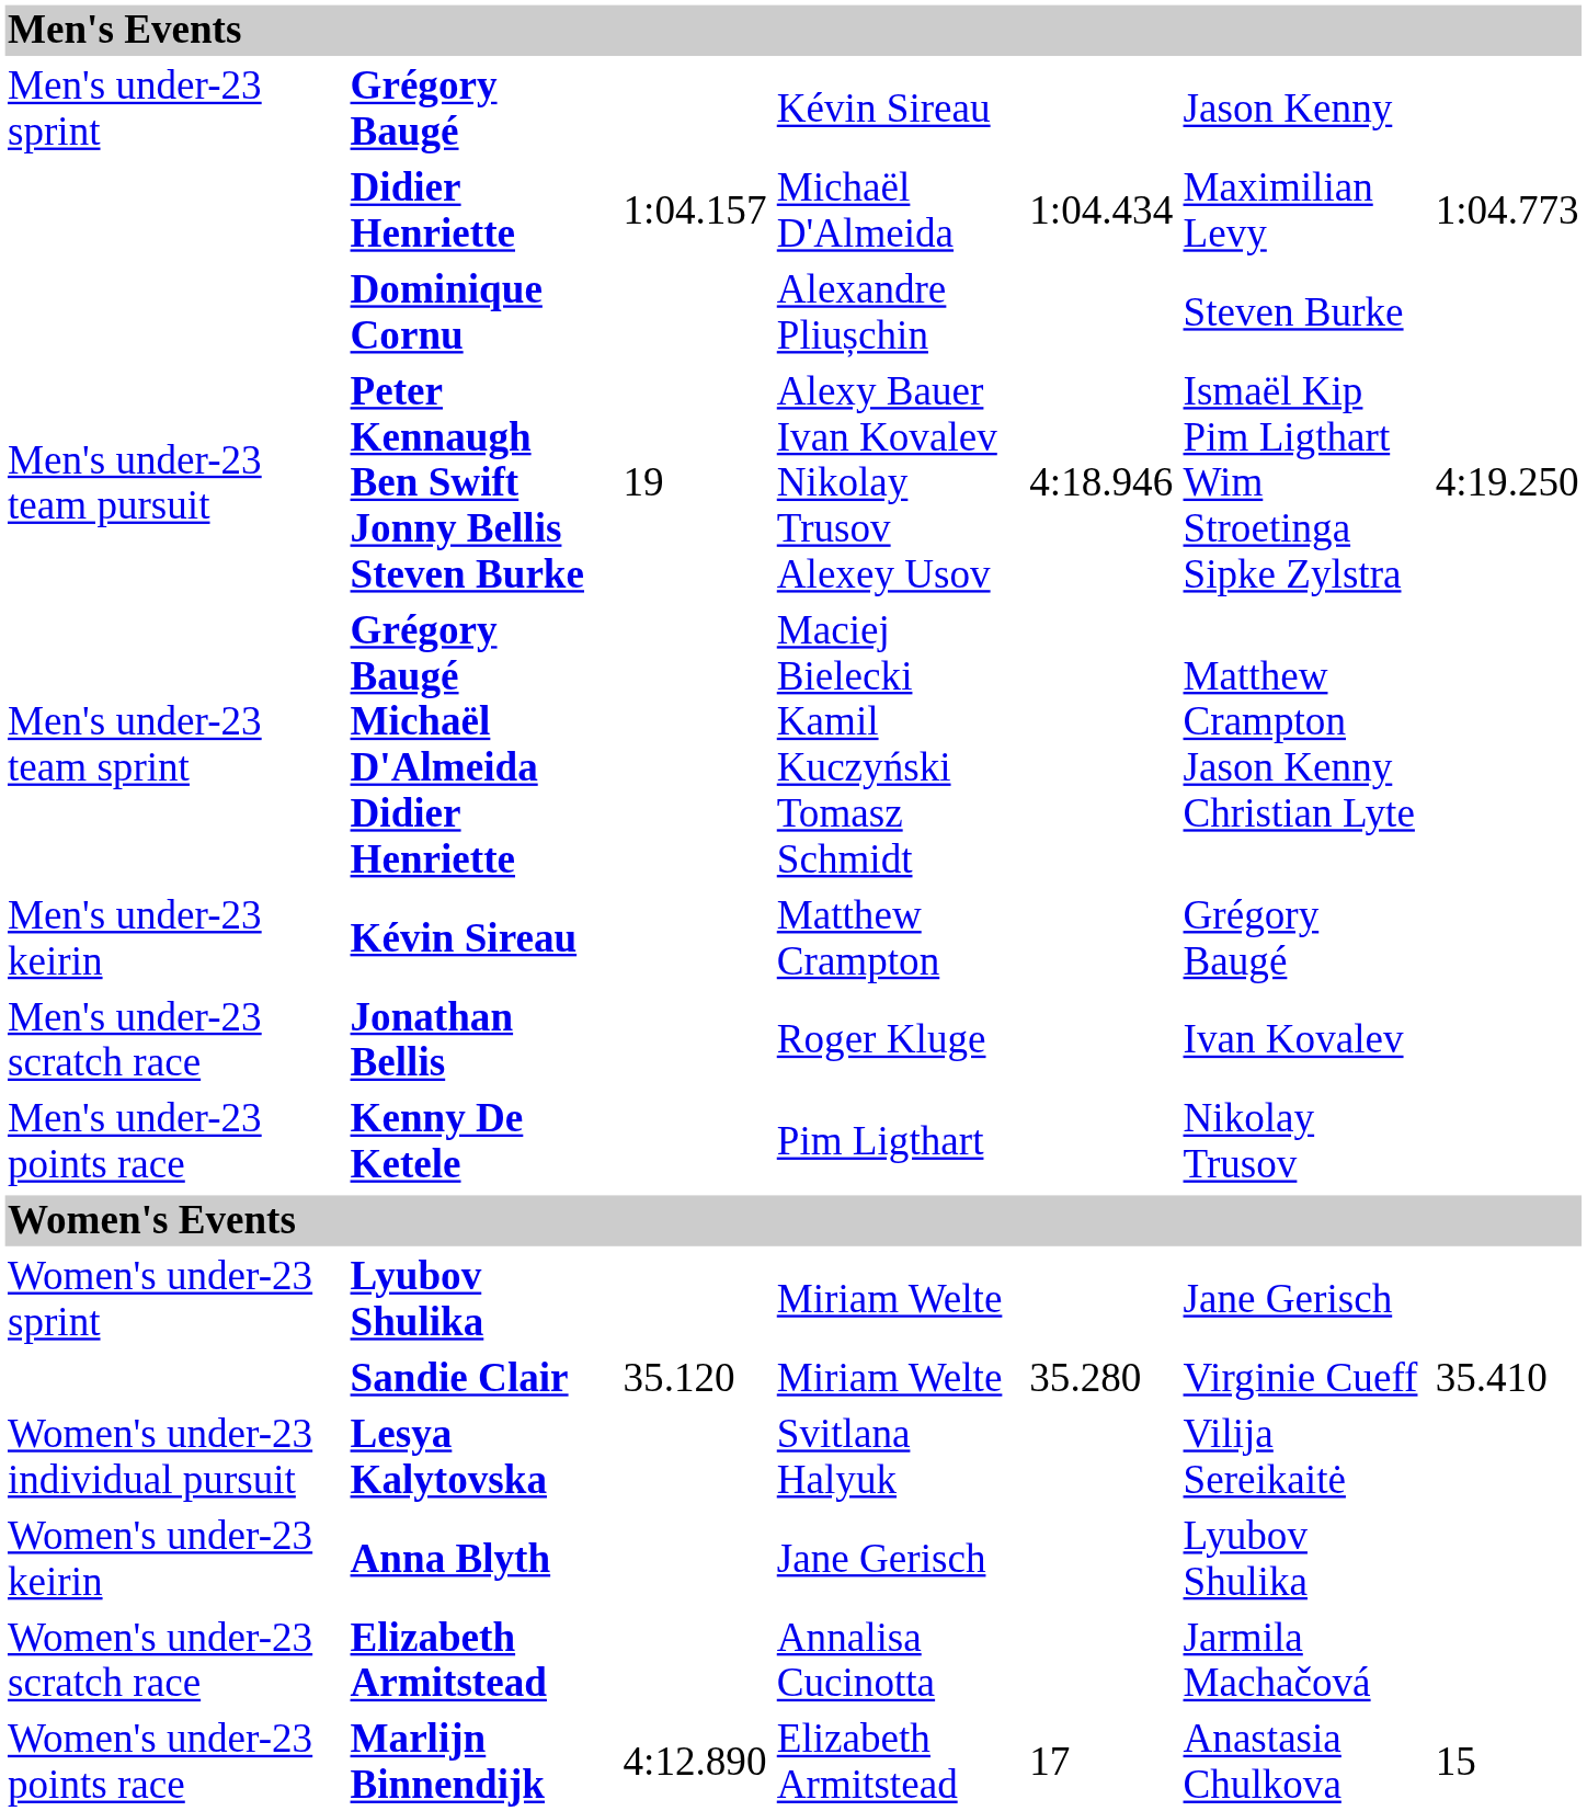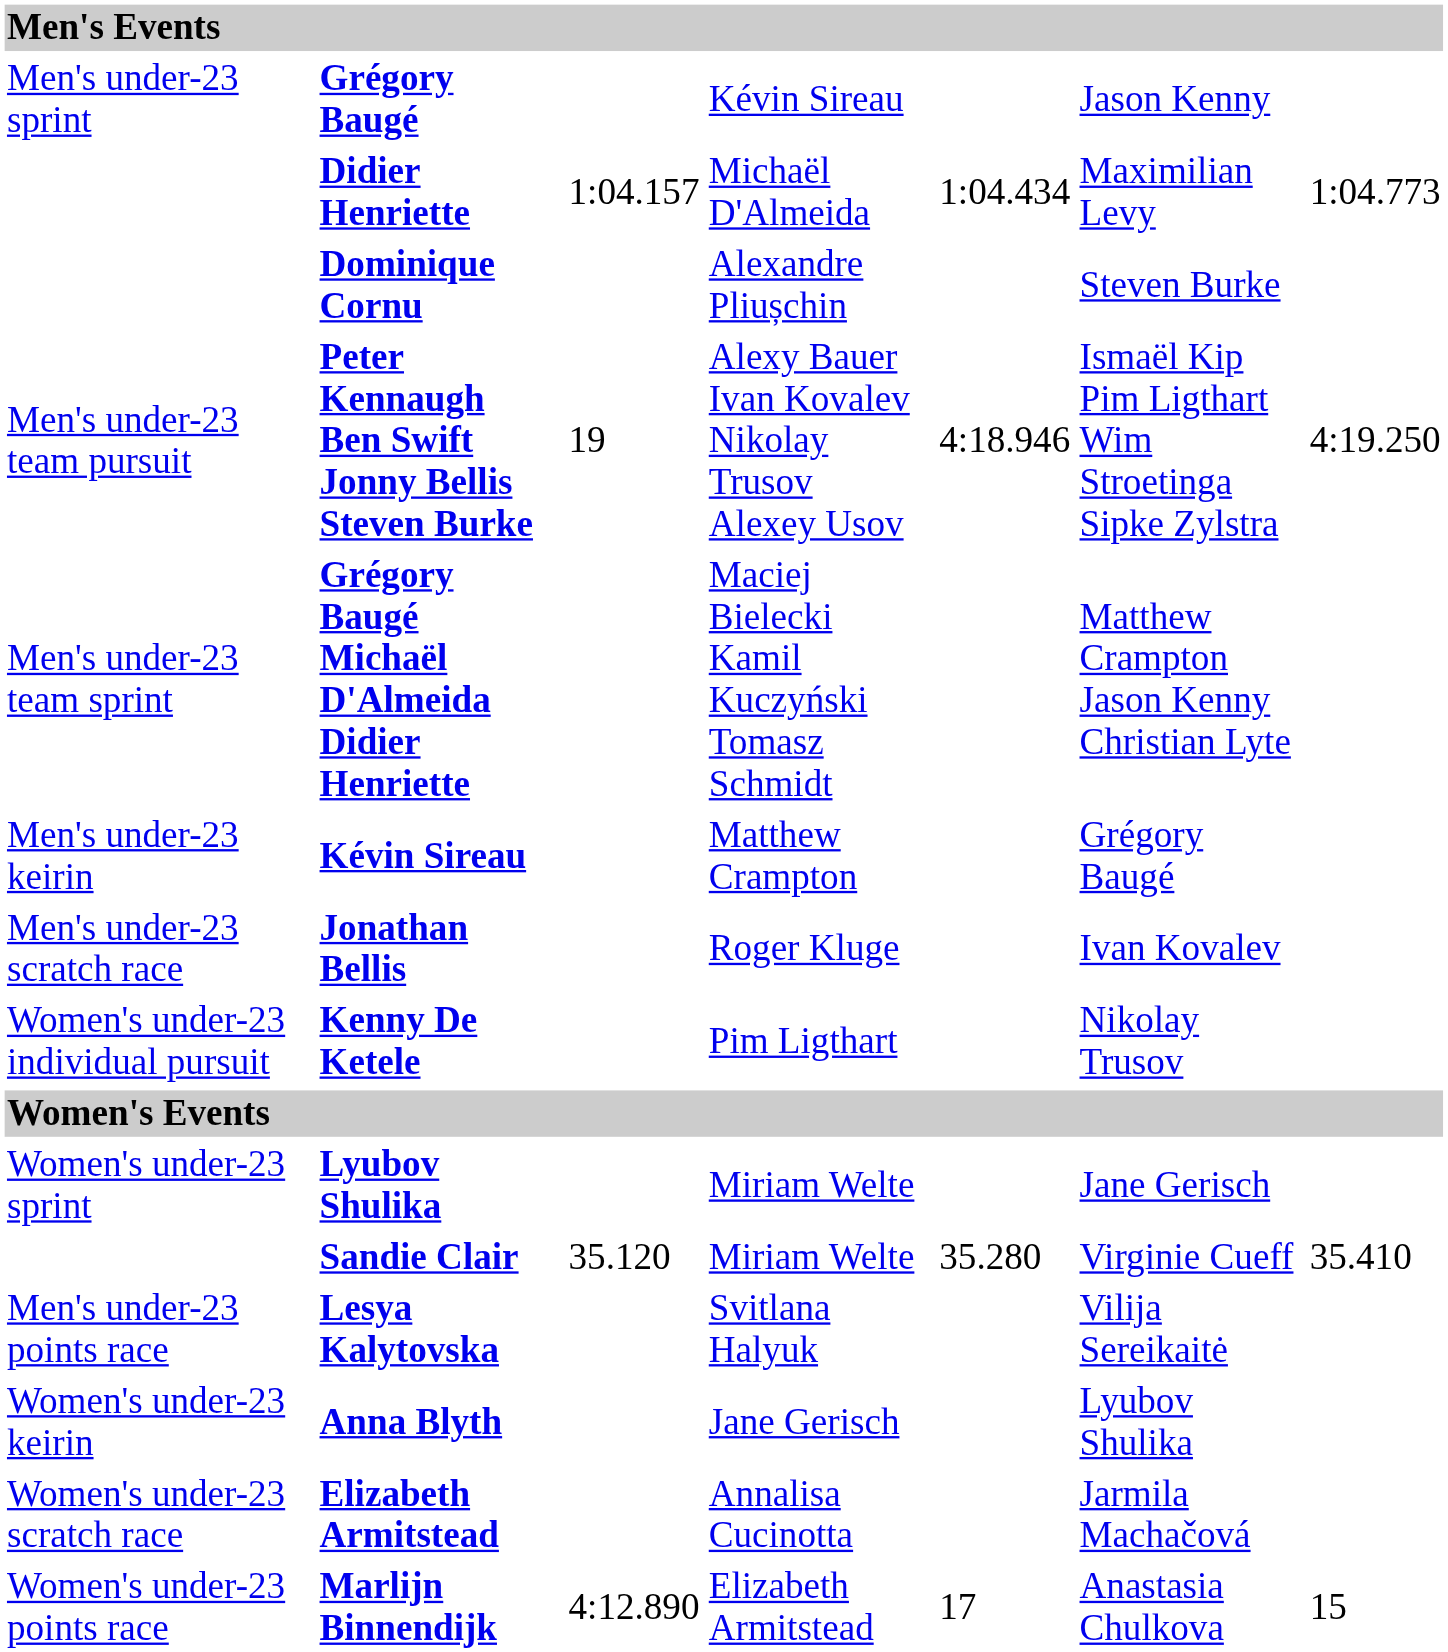Kenny De Ketele | column 1: Men's under-23 points race -> Women's under-23 individual pursuit
Lesya Kalytovska | column 1: Women's under-23 individual pursuit -> Men's under-23 points race
